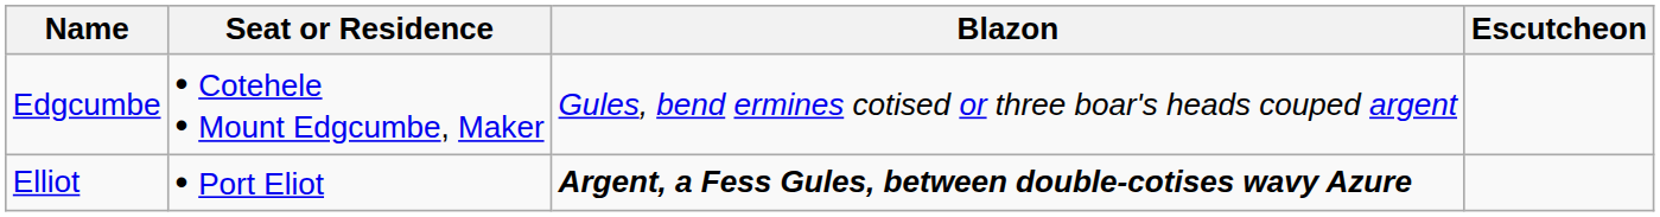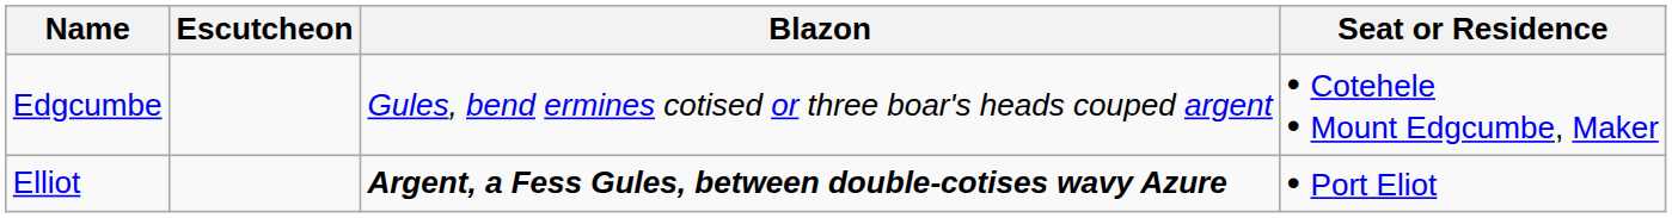columns swapped: Escutcheon <-> Seat or Residence
